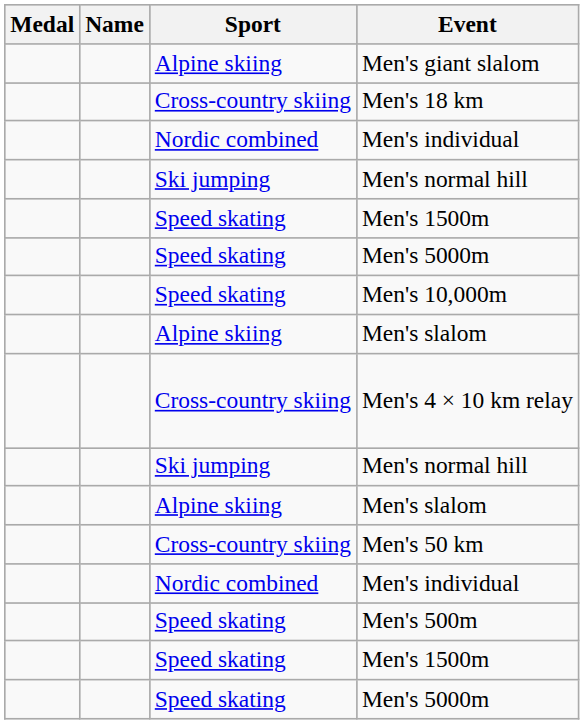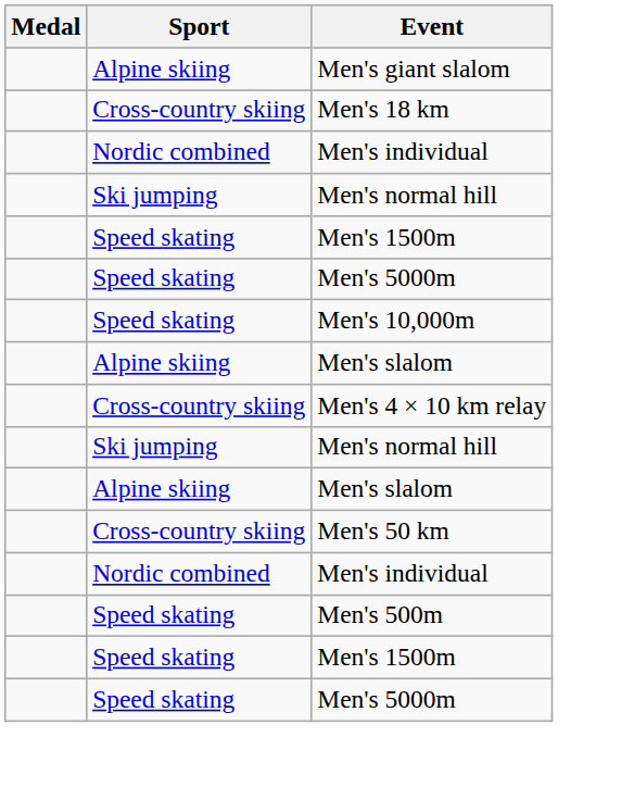- column: Name
